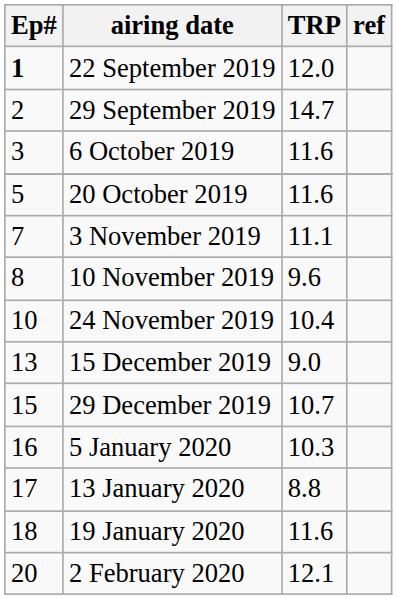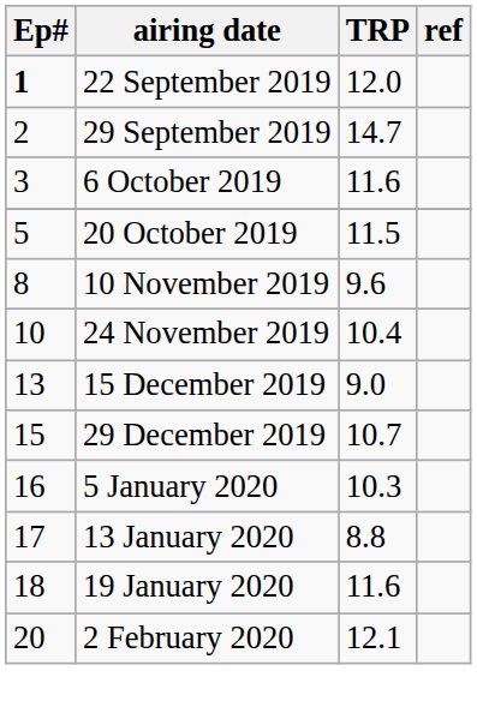20 October 2019 | TRP: 11.6 -> 11.5
- row: 7 | 3 November 2019 | 11.1
